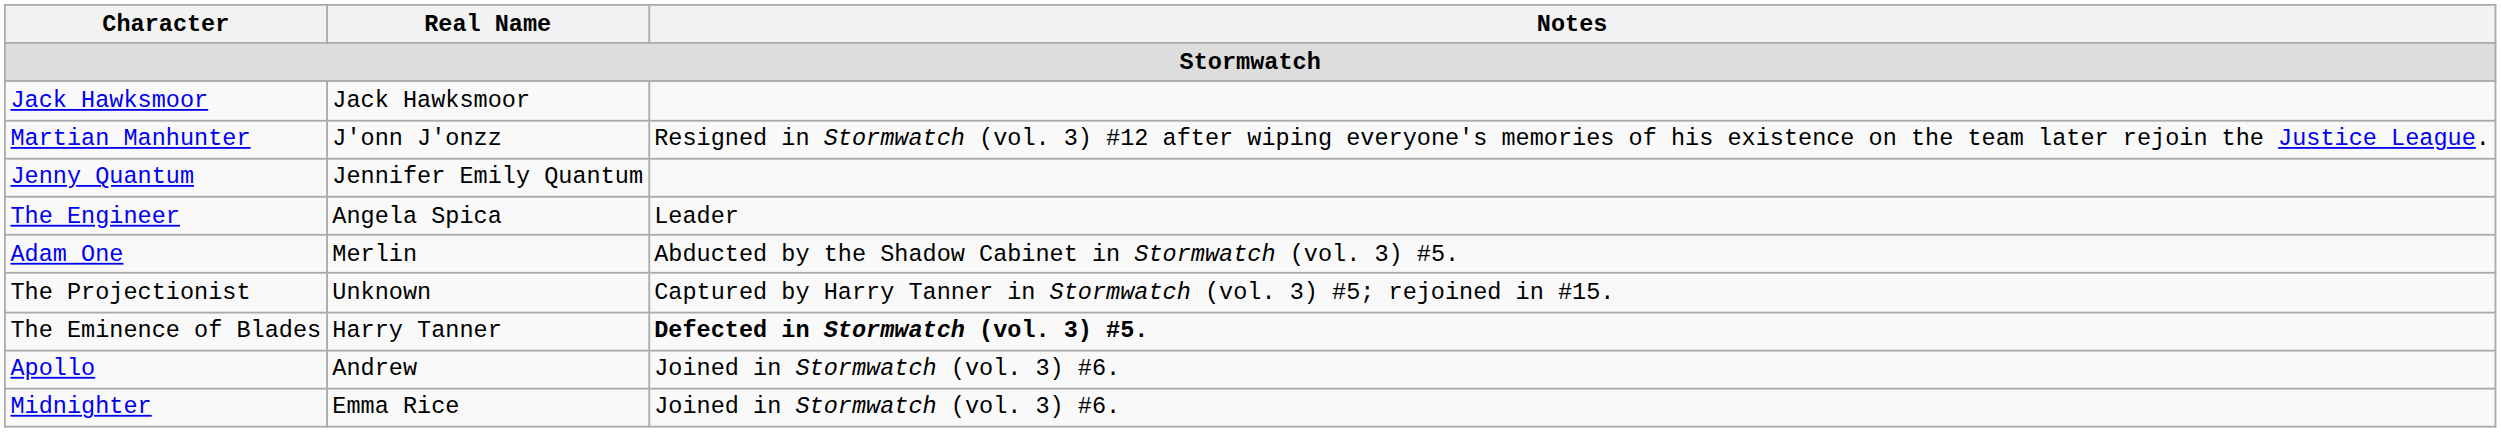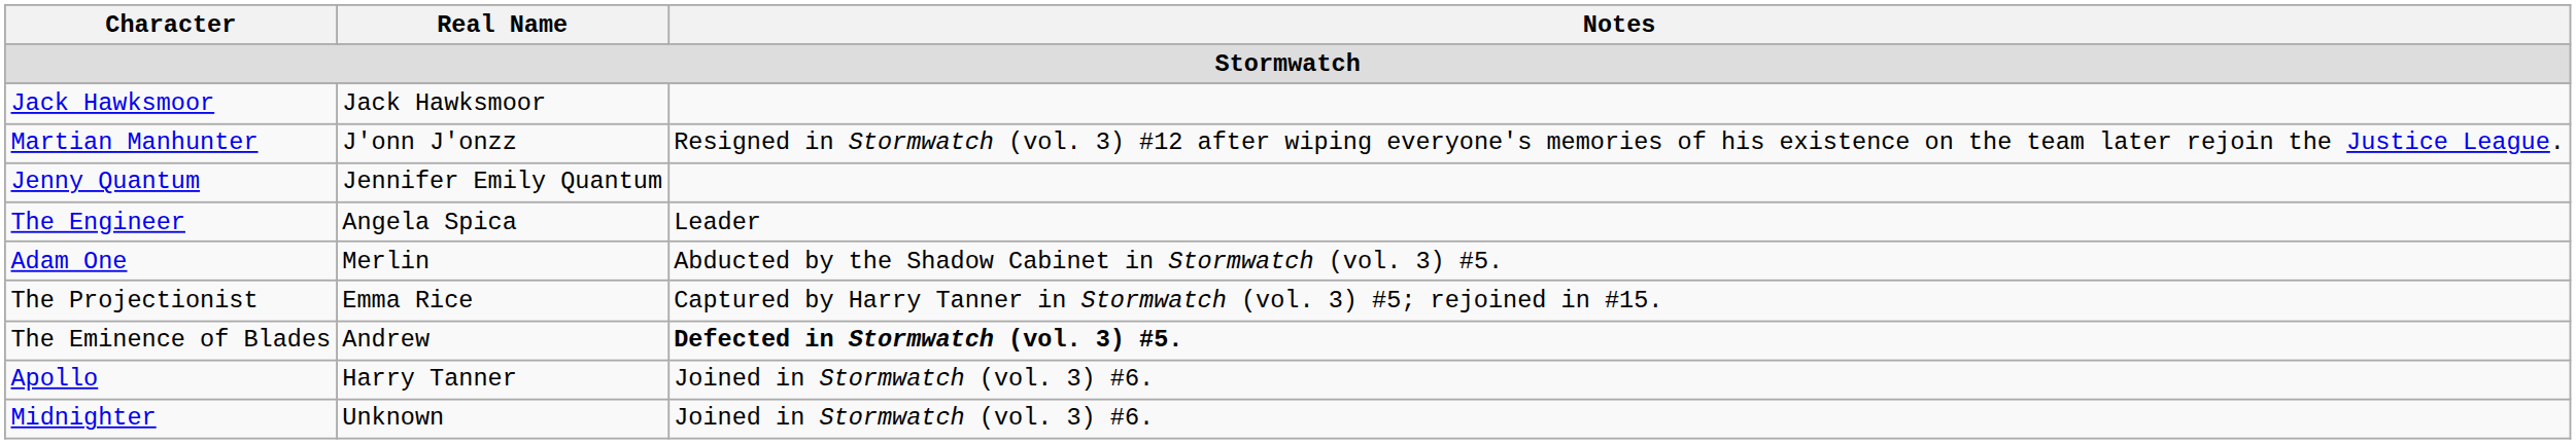The Projectionist | Real Name: Unknown -> Emma Rice
The Eminence of Blades | Real Name: Harry Tanner -> Andrew
Apollo | Real Name: Andrew -> Harry Tanner
Midnighter | Real Name: Emma Rice -> Unknown
